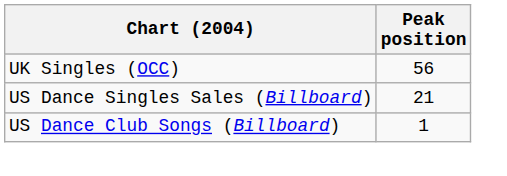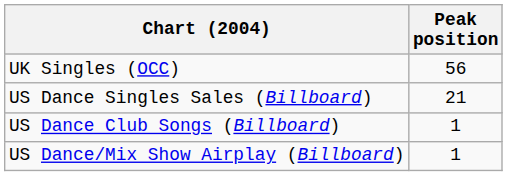+ row: US Dance/Mix Show Airplay (Billboard) | 1
